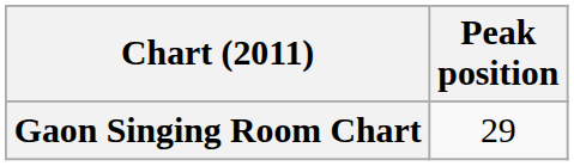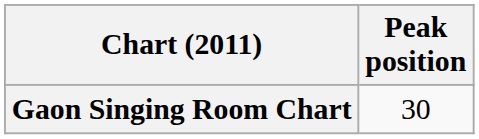Gaon Singing Room Chart | Peak position: 29 -> 30
